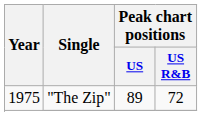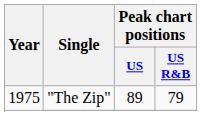"The Zip" | Peak chart positions / US R&B: 72 -> 79
